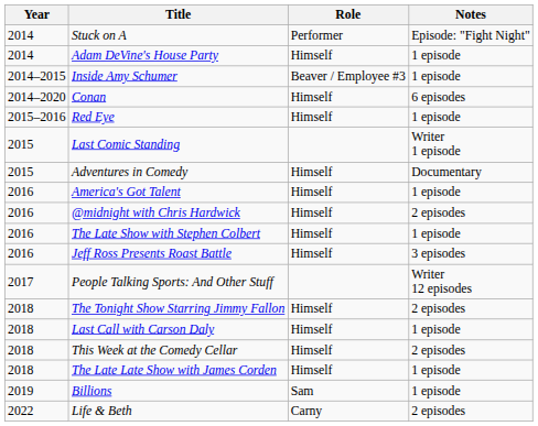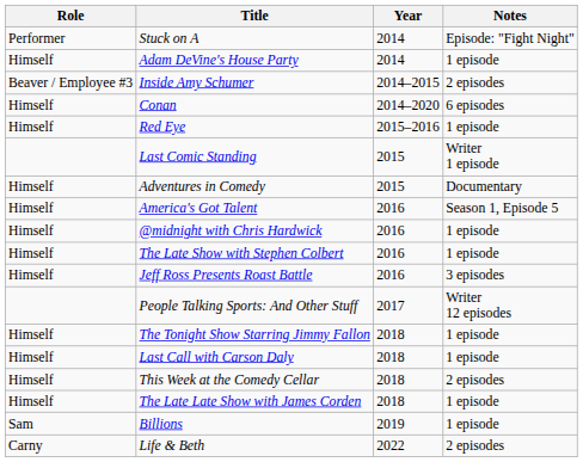columns swapped: Year <-> Role
Inside Amy Schumer | Notes: 1 episode -> 2 episodes
America's Got Talent | Notes: 1 episode -> Season 1, Episode 5
@midnight with Chris Hardwick | Notes: 2 episodes -> 1 episode
The Tonight Show Starring Jimmy Fallon | Notes: 2 episodes -> 1 episode
